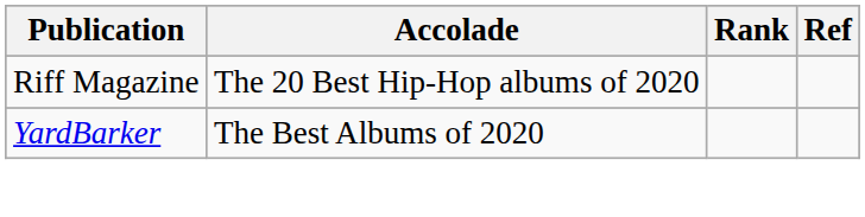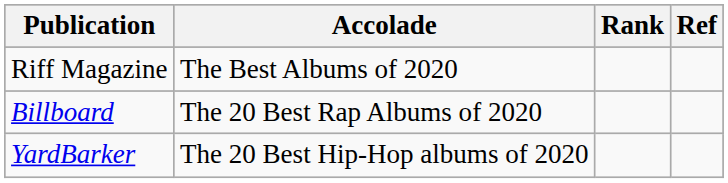Riff Magazine | Accolade: The 20 Best Hip-Hop albums of 2020 -> The Best Albums of 2020
+ row: Billboard | The 20 Best Rap Albums of 2020
YardBarker | Accolade: The Best Albums of 2020 -> The 20 Best Hip-Hop albums of 2020
